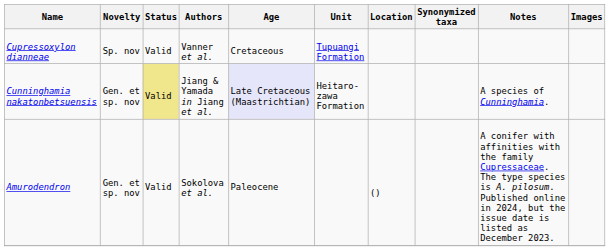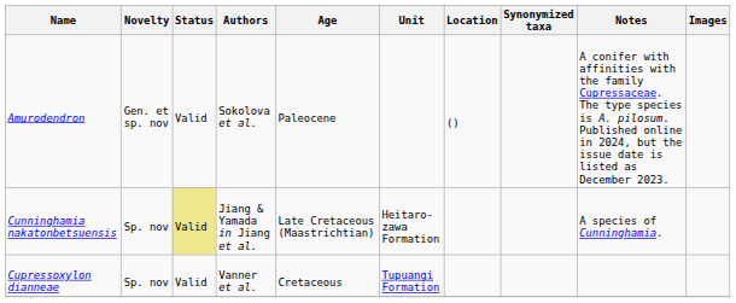rows swapped: Amurodendron <-> Cupressoxylon dianneae
Cunninghamia nakatonbetsuensis | Novelty: Gen. et sp. nov -> Sp. nov
Cunninghamia nakatonbetsuensis | Age: lavender background -> no background
